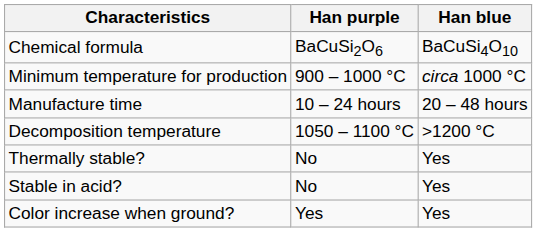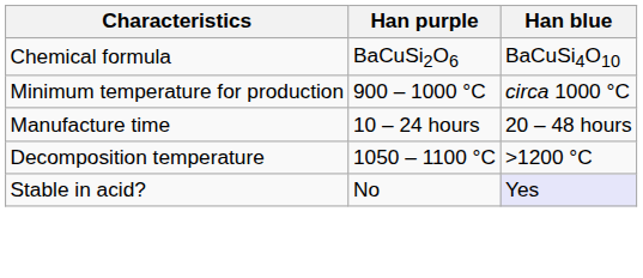- row: Thermally stable? | No | Yes
Stable in acid? | Han blue: no background -> lavender background
- row: Color increase when ground? | Yes | Yes
